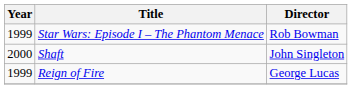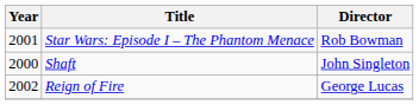Star Wars: Episode I – The Phantom Menace | Year: 1999 -> 2001
Reign of Fire | Year: 1999 -> 2002
